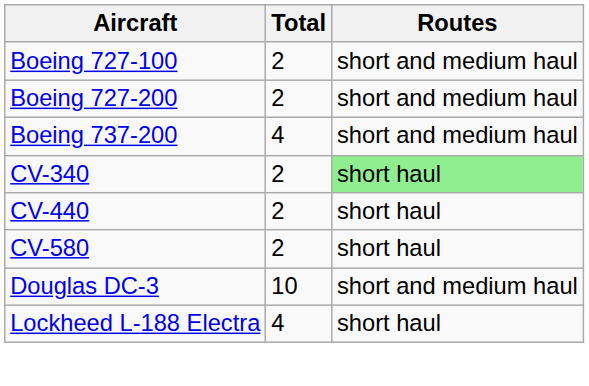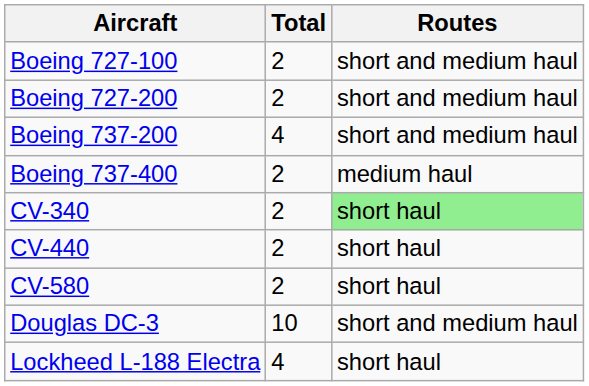+ row: Boeing 737-400 | 2 | medium haul
